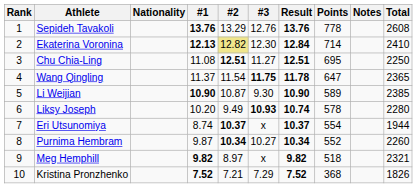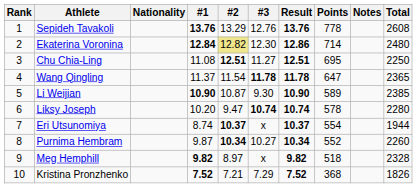Ekaterina Voronina | #1: 12.13 -> 12.84
Ekaterina Voronina | Result: 12.84 -> 12.86
Ekaterina Voronina | Total: 2410 -> 2480
Wang Qingling | #3: 11.75 -> 11.78
Liksy Joseph | #2: 9.49 -> 9.47
Liksy Joseph | #3: 10.93 -> 10.74
Meg Hemphill | Total: 2321 -> 2328
